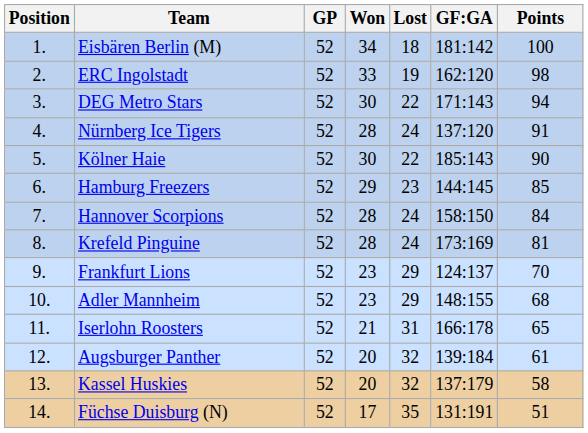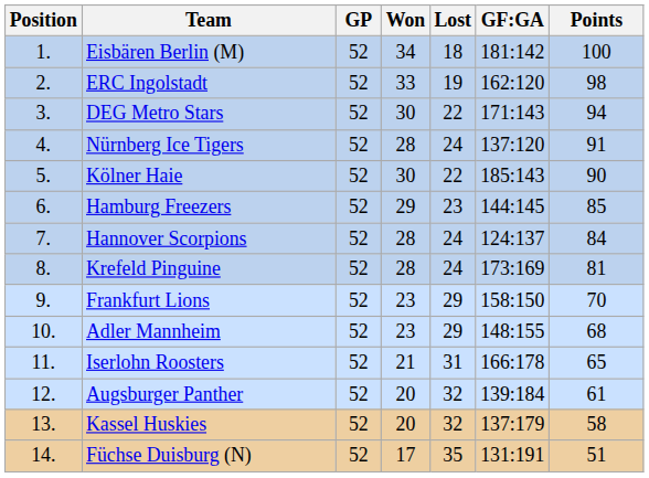Hannover Scorpions | GF:GA: 158:150 -> 124:137
Frankfurt Lions | GF:GA: 124:137 -> 158:150
